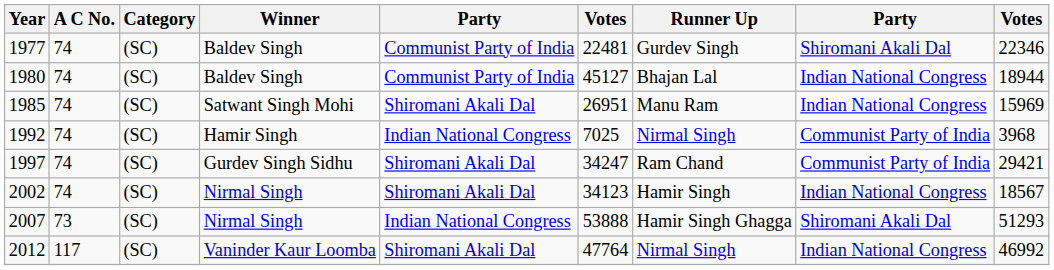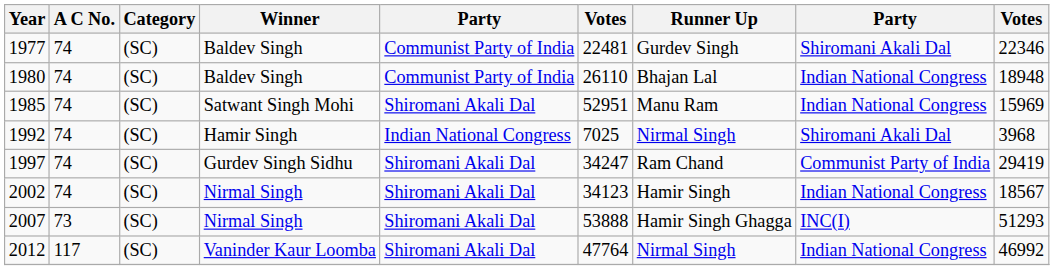1980 | column 6: 45127 -> 26110
1980 | column 9: 18944 -> 18948
1985 | column 6: 26951 -> 52951
1992 | column 8: Communist Party of India -> Shiromani Akali Dal
1997 | column 9: 29421 -> 29419
2007 | column 5: Indian National Congress -> Shiromani Akali Dal
2007 | column 8: Shiromani Akali Dal -> INC(I)
